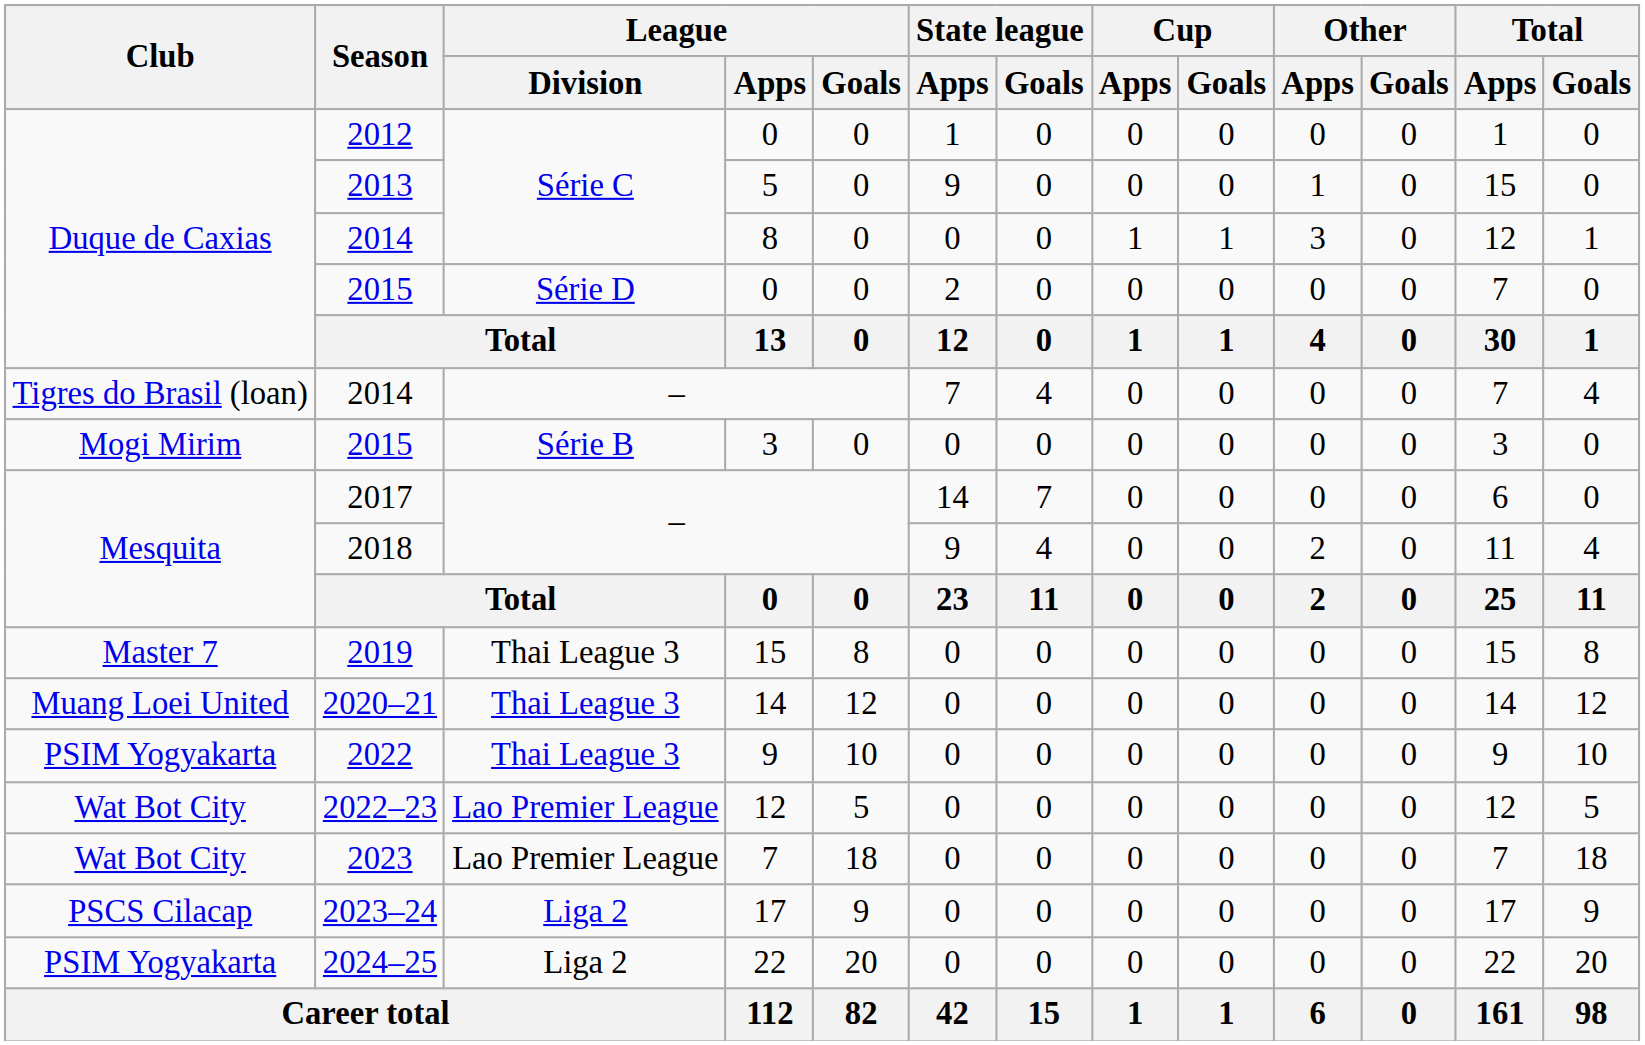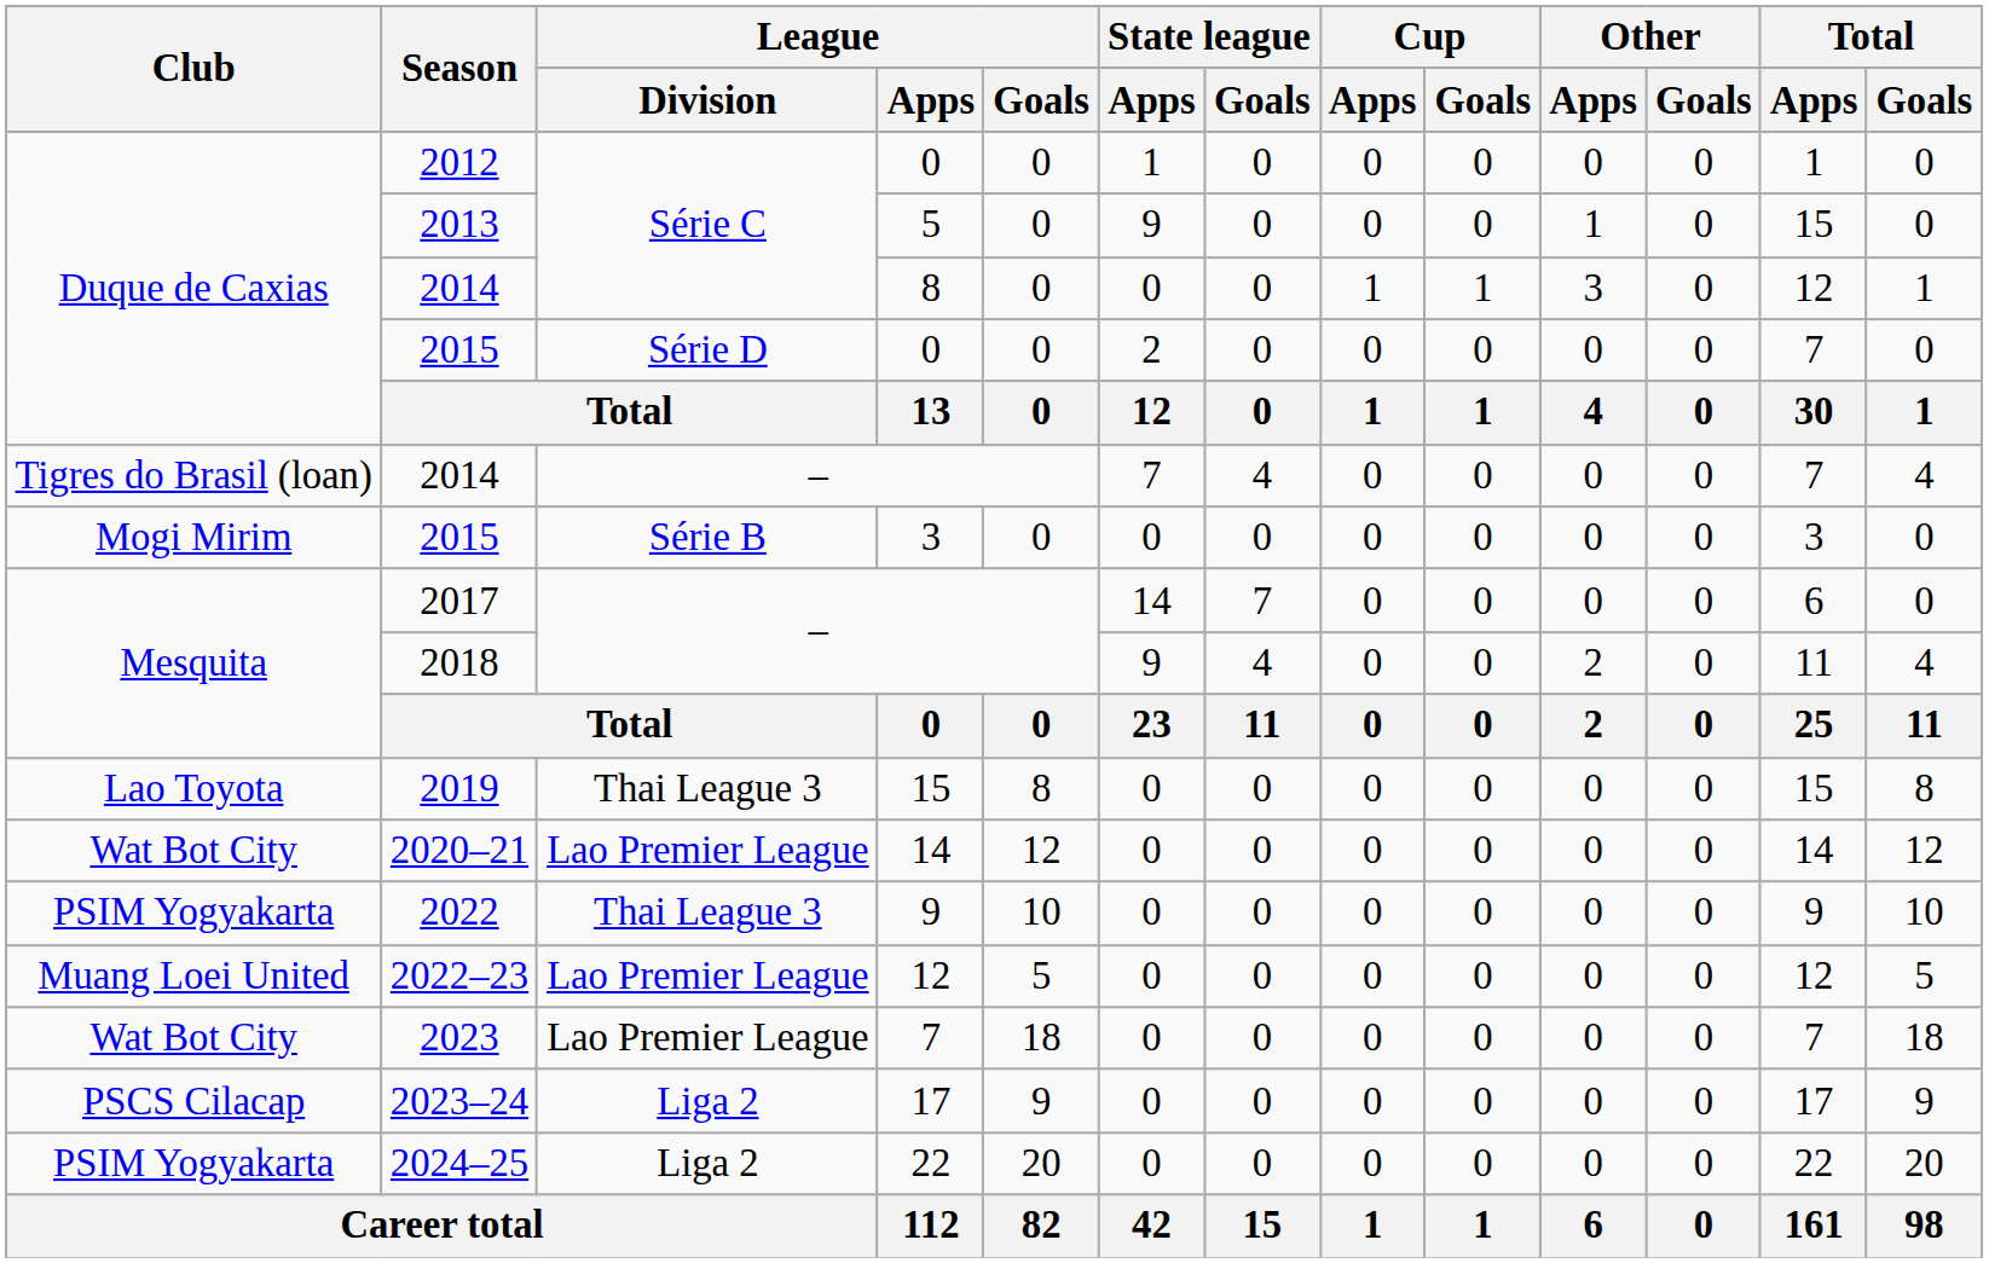2019 | Club: Master 7 -> Lao Toyota
2020–21 | Club: Muang Loei United -> Wat Bot City
2020–21 | League / Division: Thai League 3 -> Lao Premier League
2022–23 | Club: Wat Bot City -> Muang Loei United
